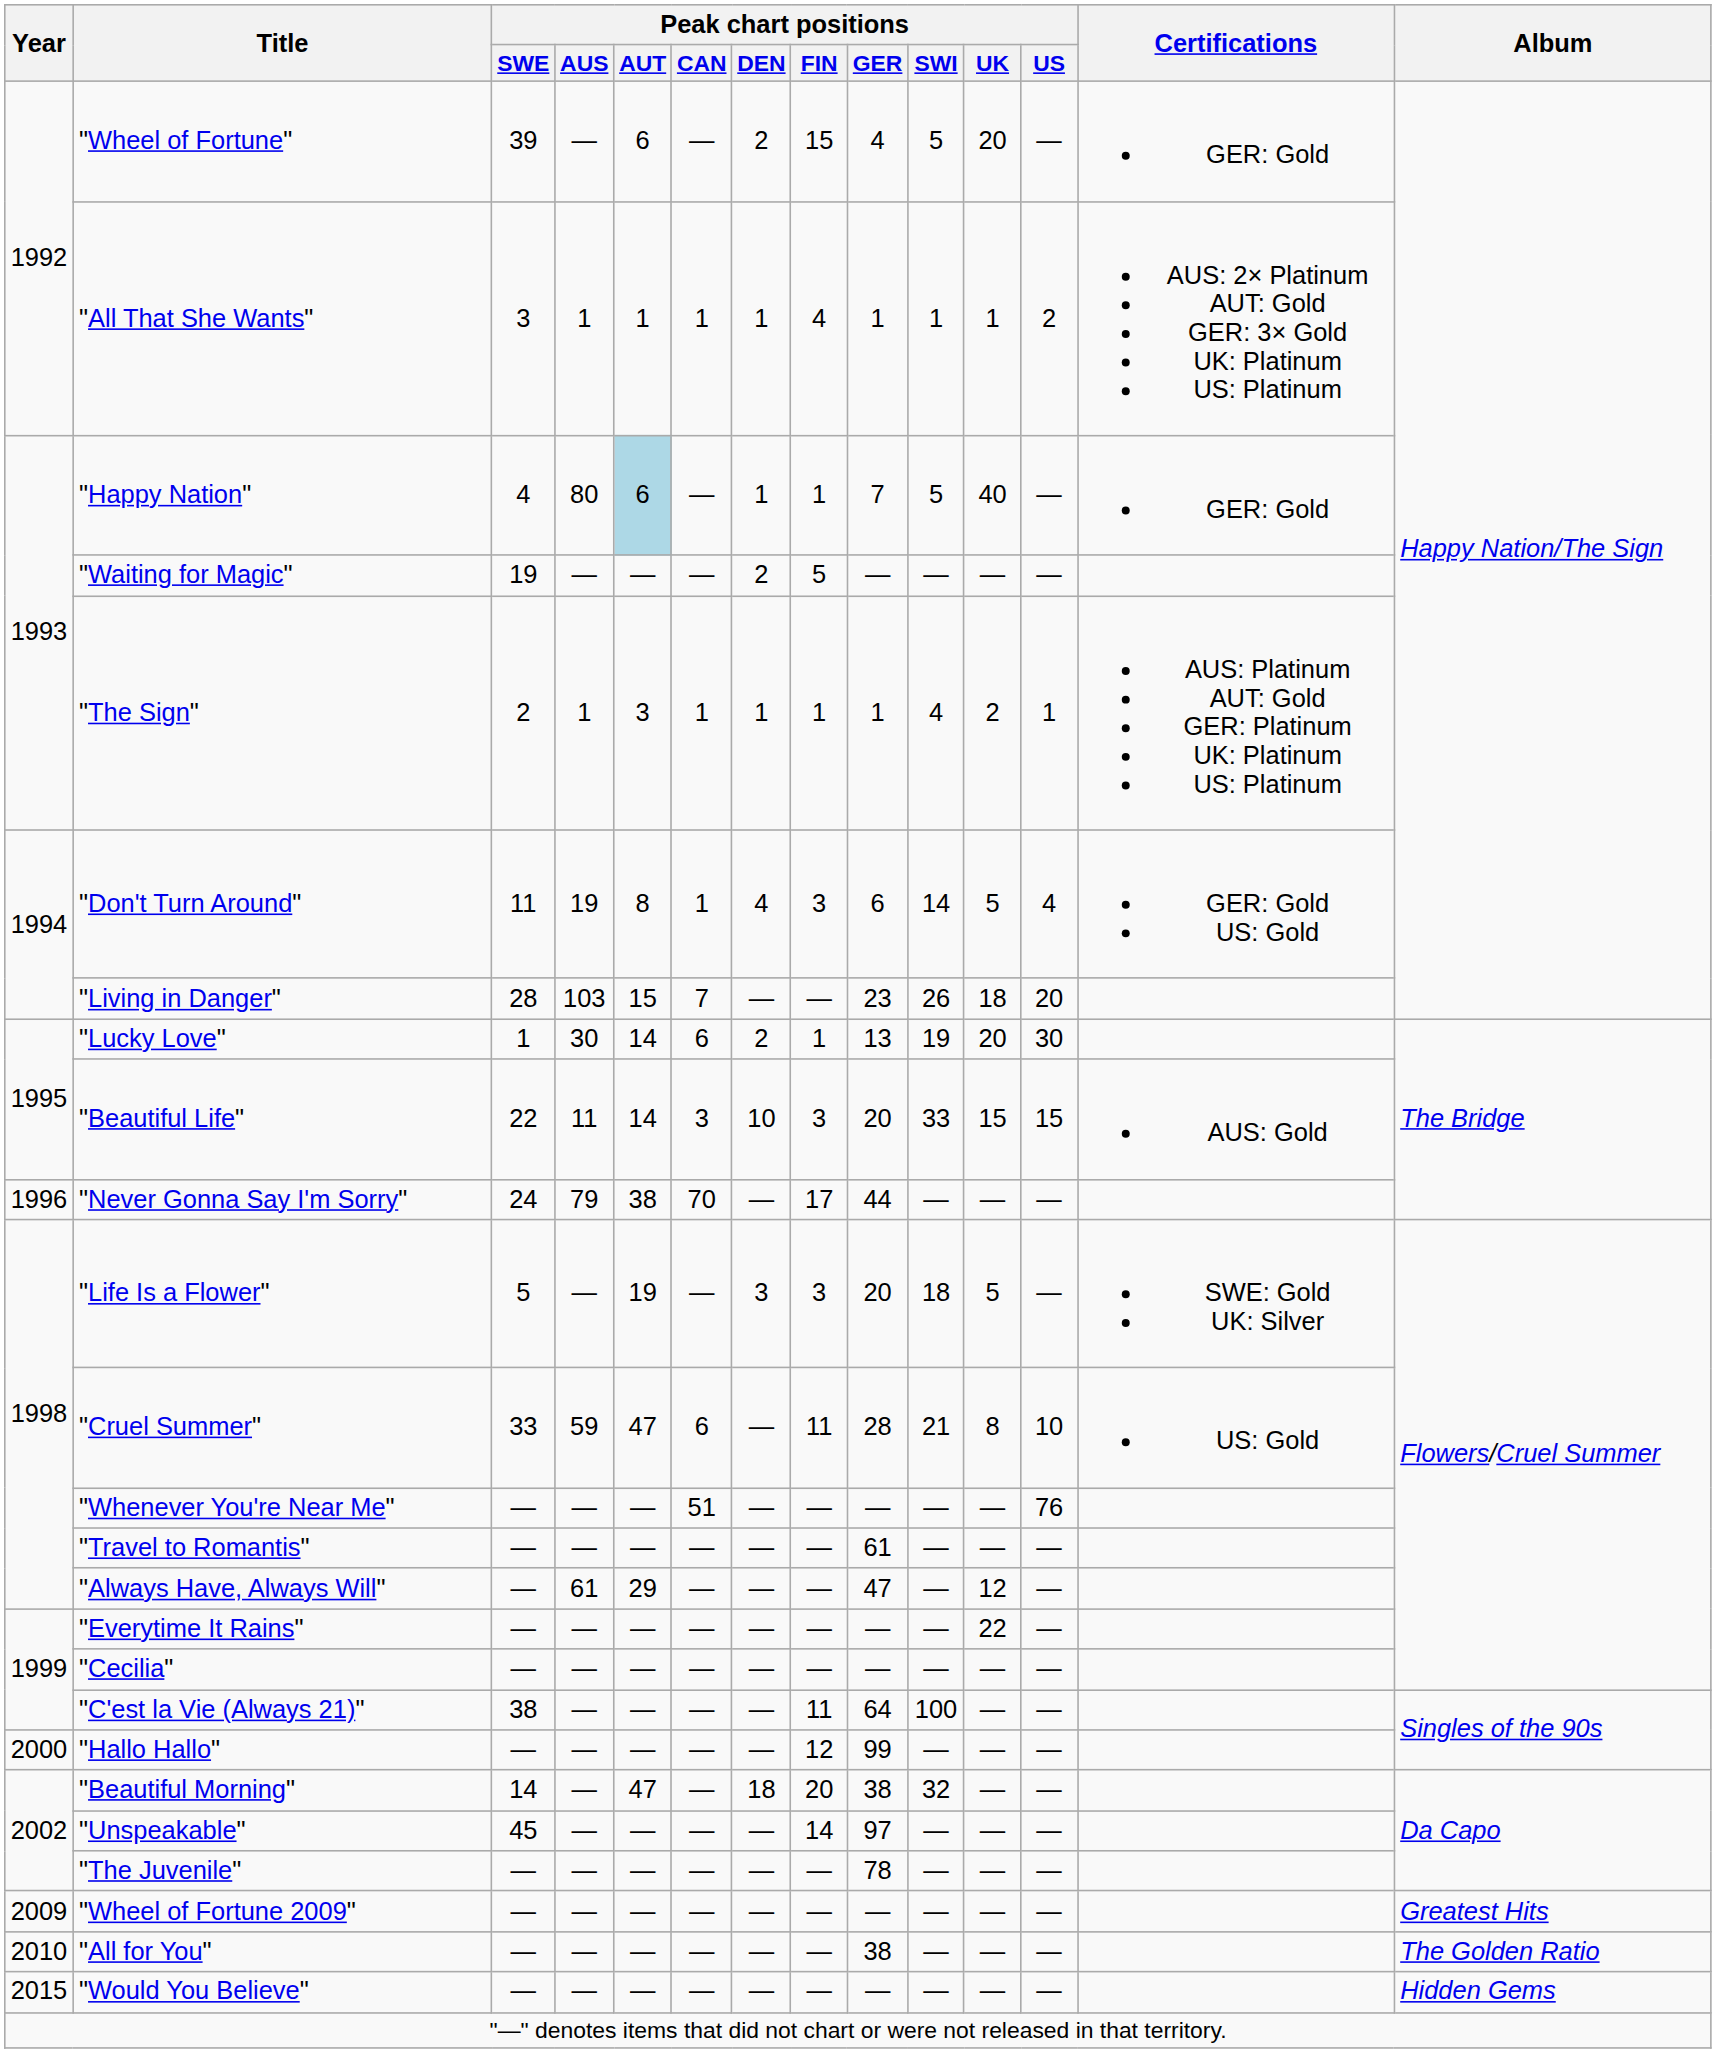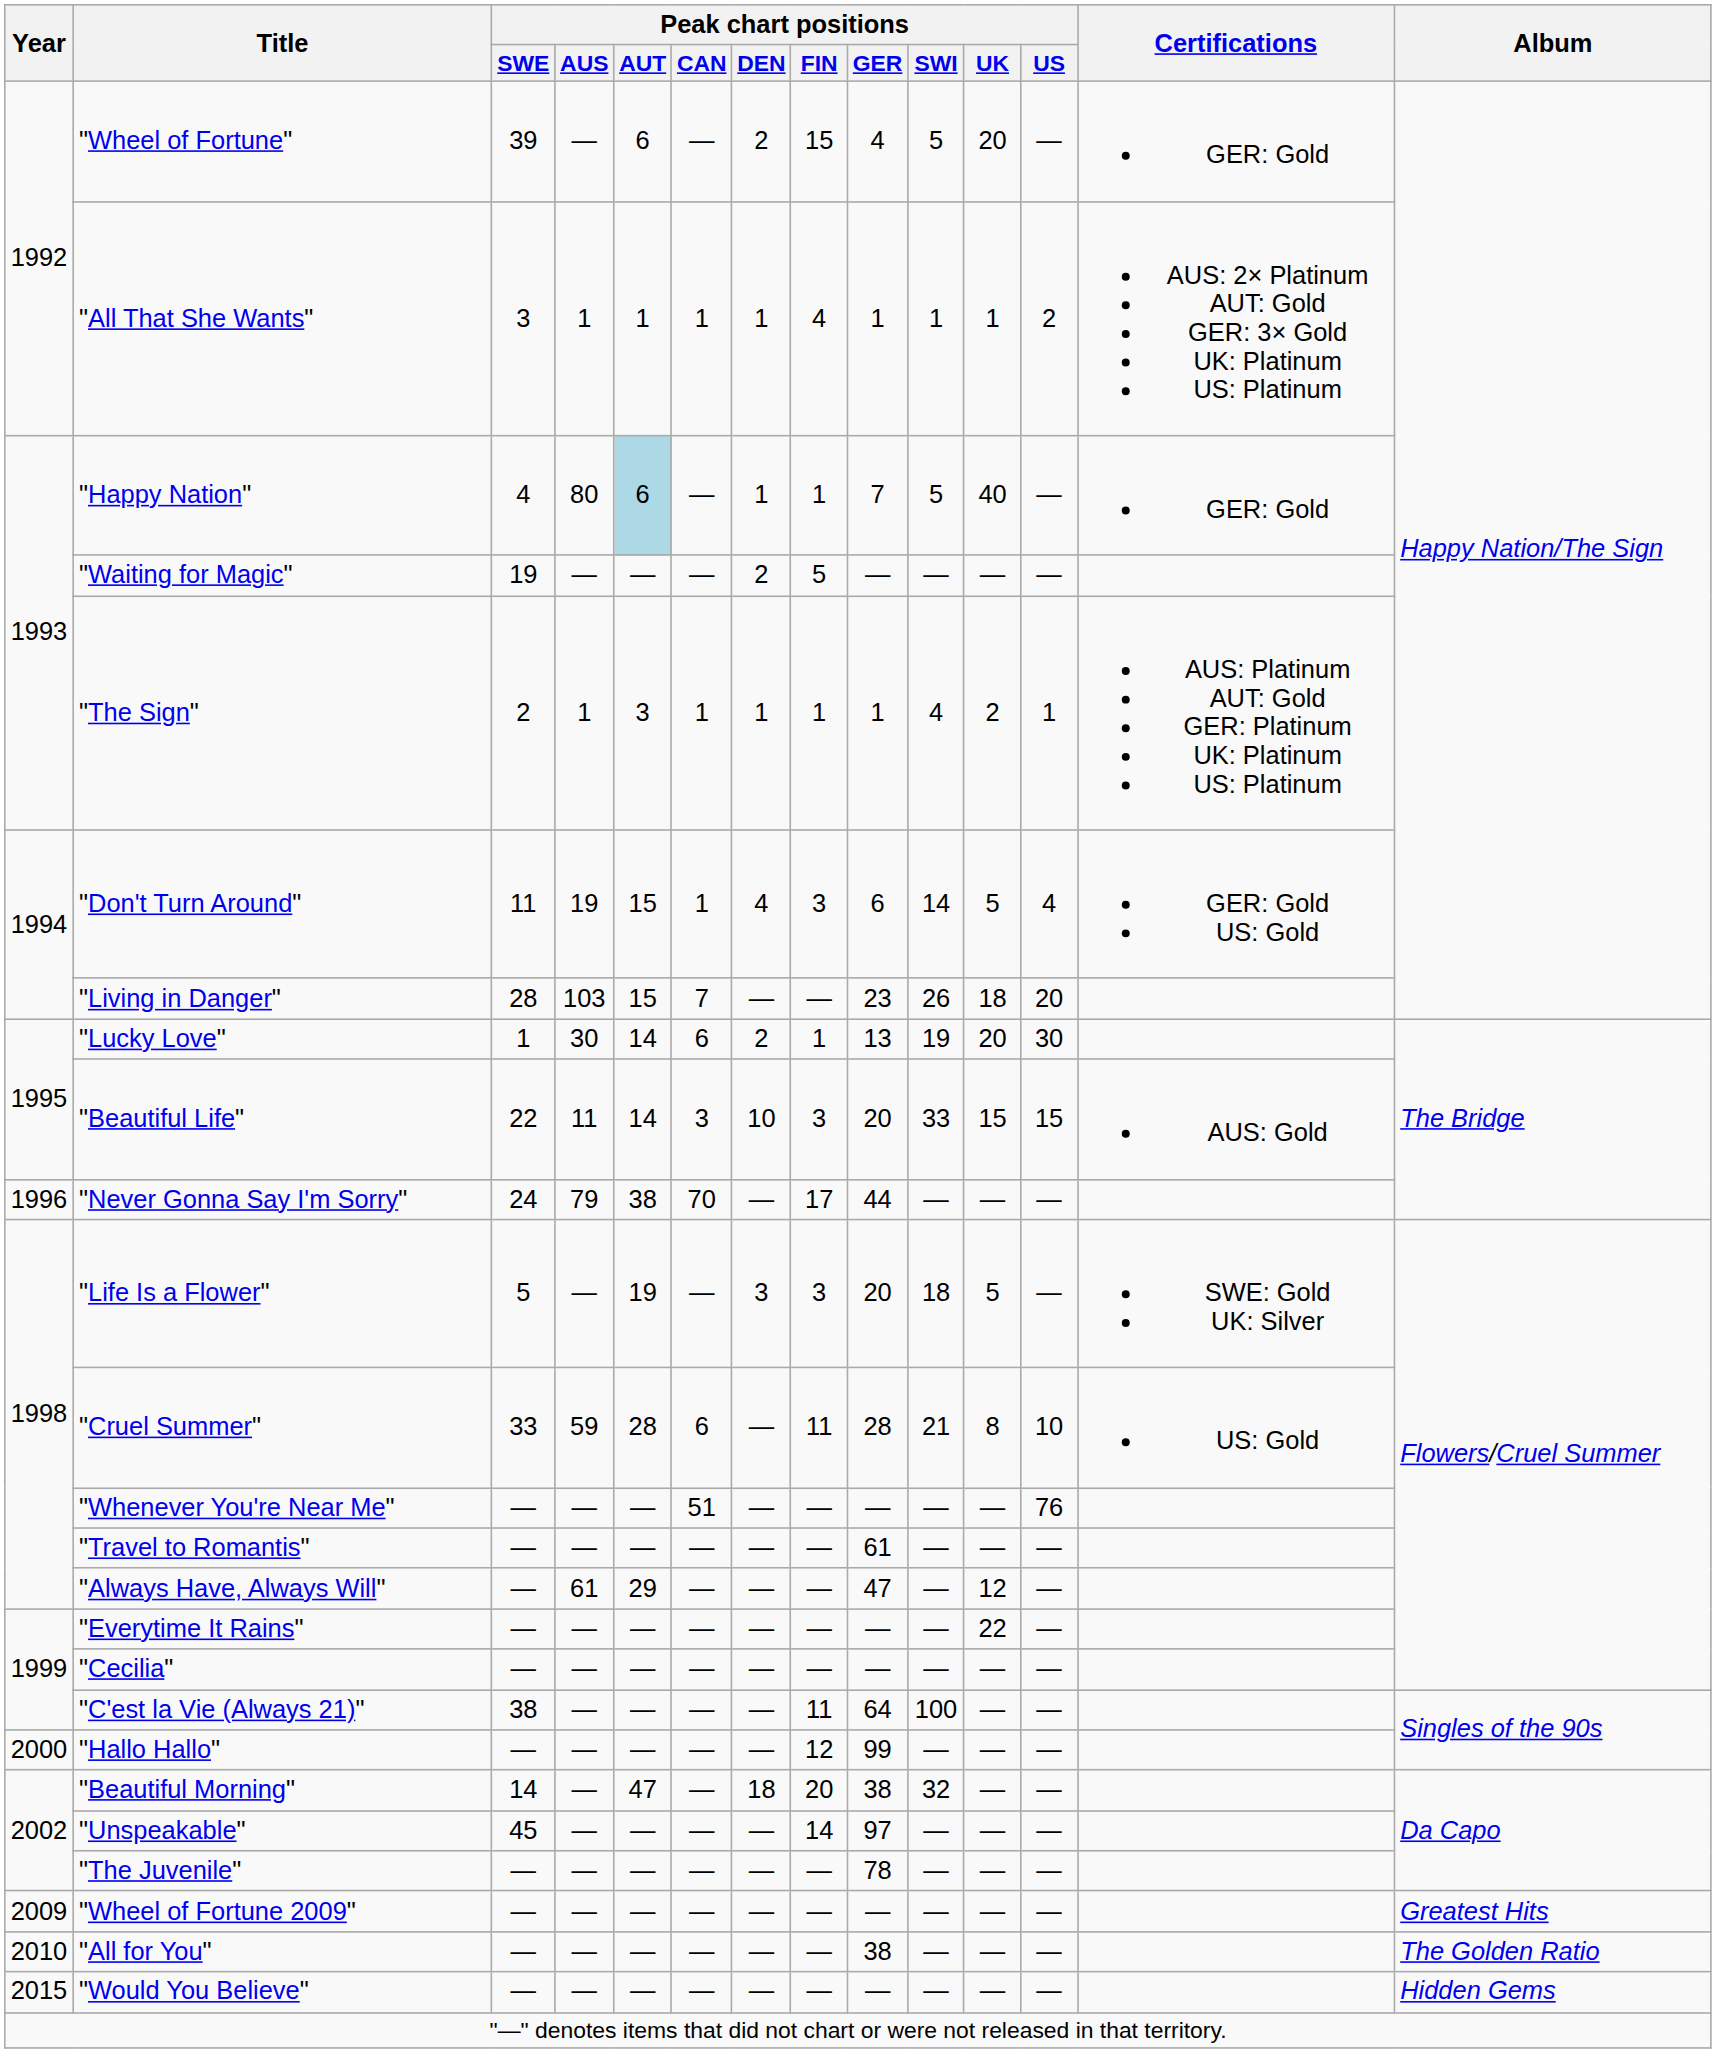"Don't Turn Around" | Peak chart positions / AUT: 8 -> 15
"Cruel Summer" | Peak chart positions / AUT: 47 -> 28
